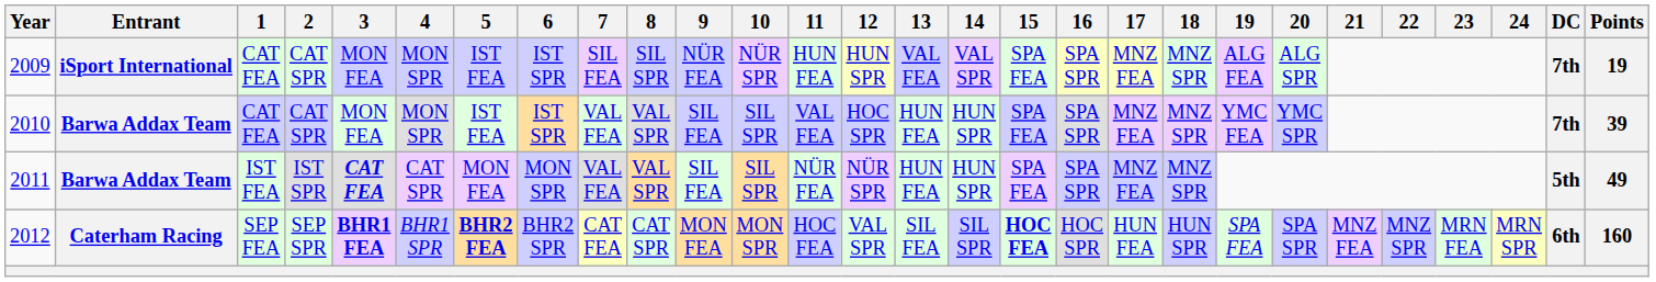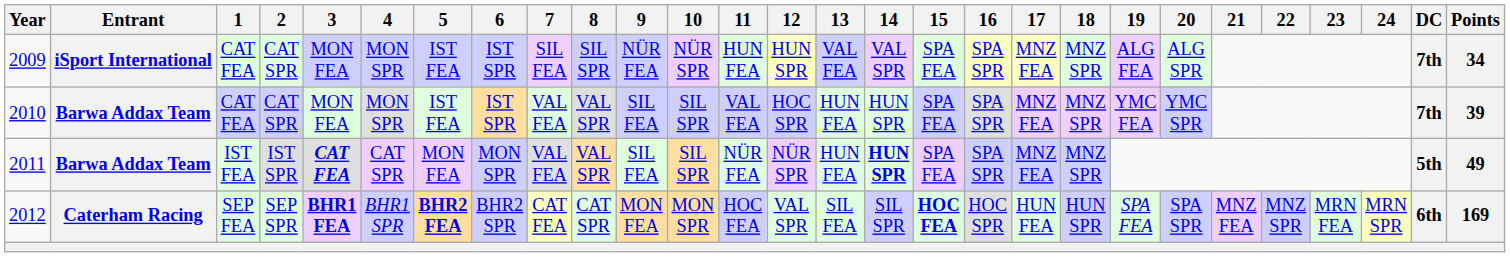2009 | Points: 19 -> 34
2011 | 14: normal -> bold
2012 | Points: 160 -> 169
